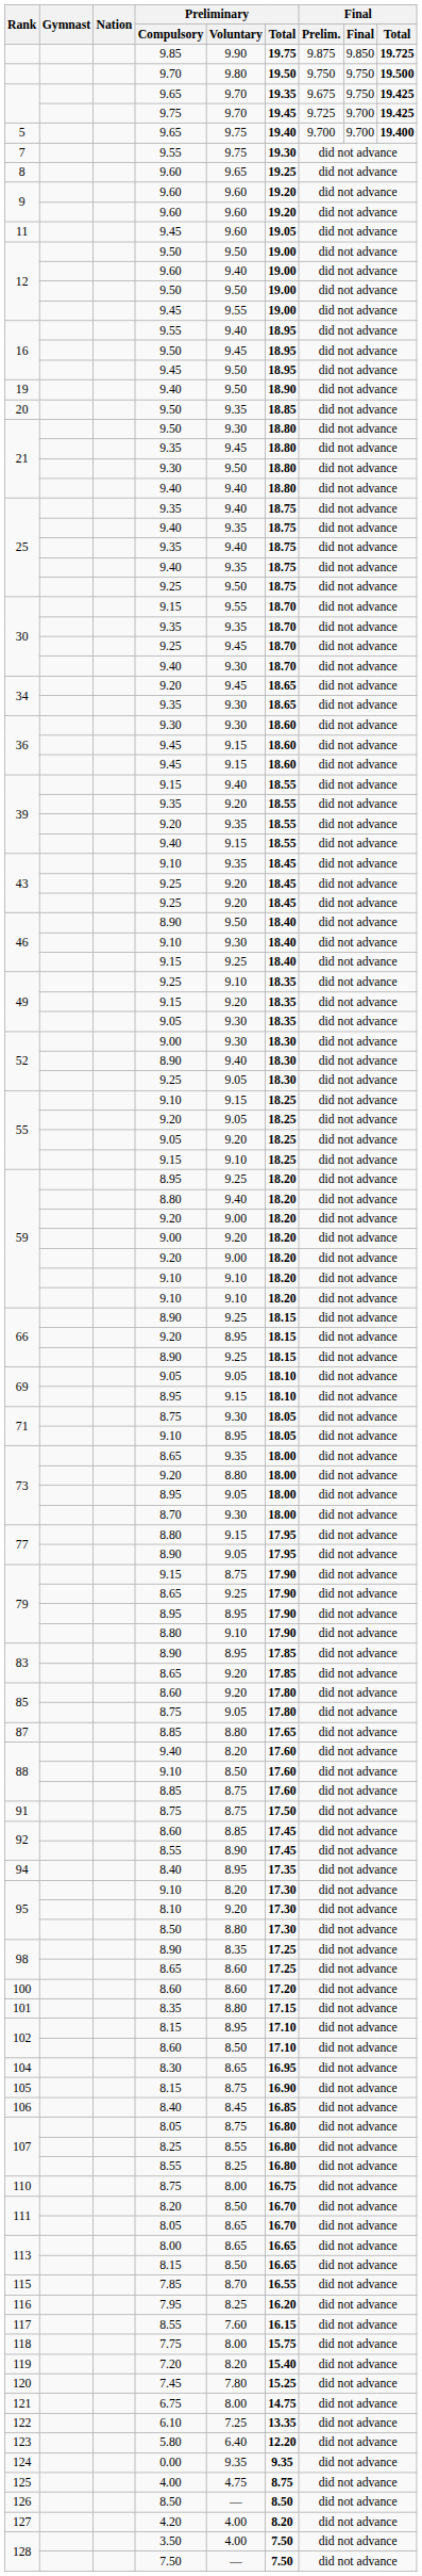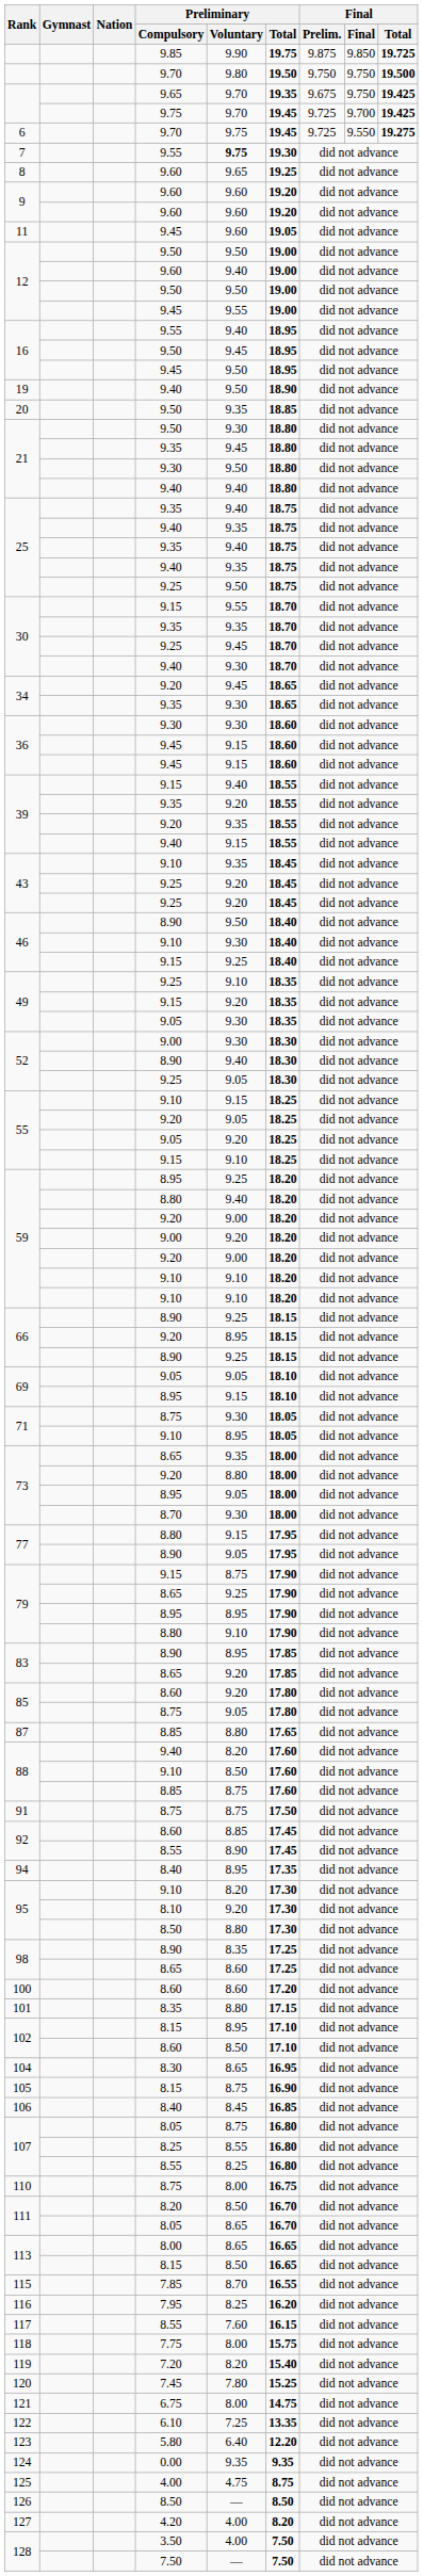- row: 5 | 9.65 | 9.75 | 19.40 | 9.700 | 9.700 | 19.400
+ row: 6 | 9.70 | 9.75 | 19.45 | 9.725 | 9.550 | 19.275
7 | Preliminary / Voluntary: normal -> bold
